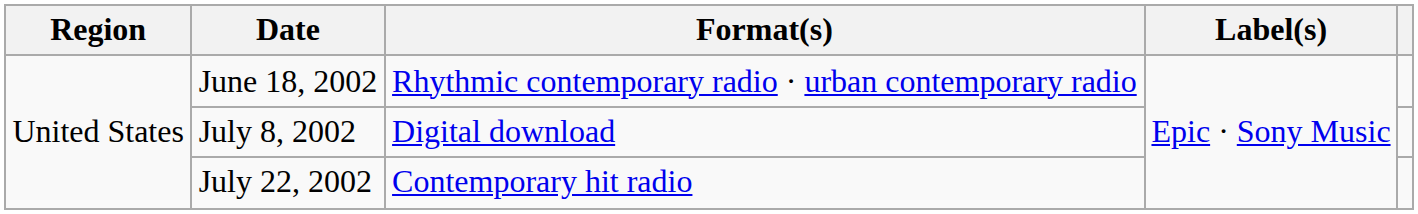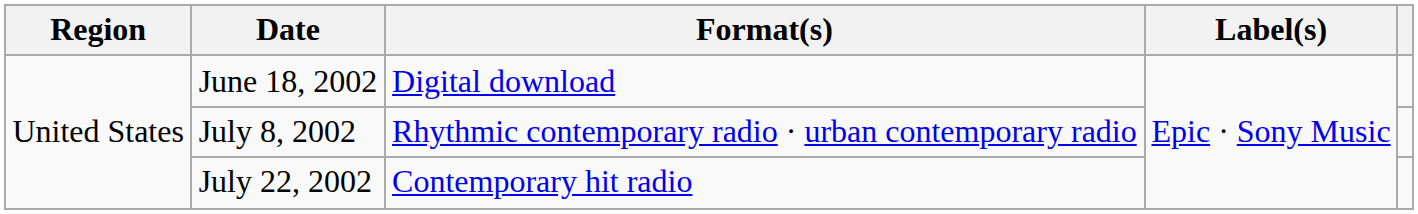June 18, 2002 | Format(s): Rhythmic contemporary radio · urban contemporary radio -> Digital download
July 8, 2002 | Format(s): Digital download -> Rhythmic contemporary radio · urban contemporary radio
